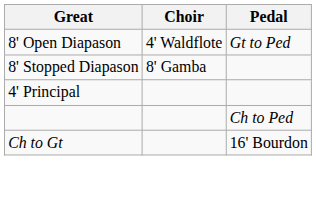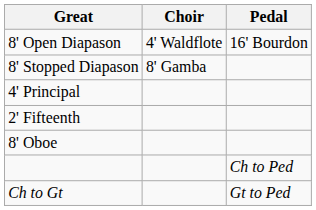8' Open Diapason | Pedal: Gt to Ped -> 16' Bourdon
+ row: 2' Fifteenth
+ row: 8' Oboe
Ch to Gt | Pedal: 16' Bourdon -> Gt to Ped
